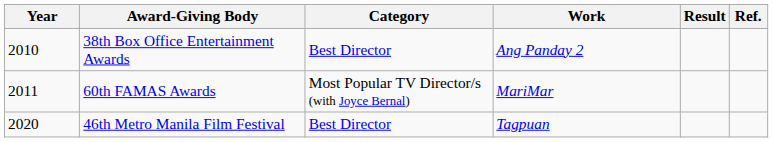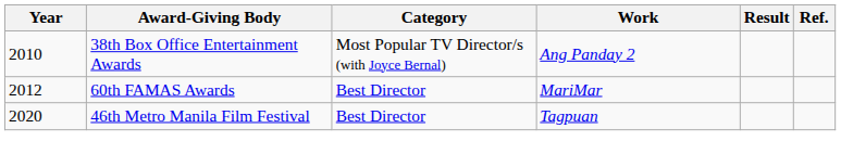38th Box Office Entertainment Awards | Category: Best Director -> Most Popular TV Director/s (with Joyce Bernal)
60th FAMAS Awards | Year: 2011 -> 2012
60th FAMAS Awards | Category: Most Popular TV Director/s (with Joyce Bernal) -> Best Director
